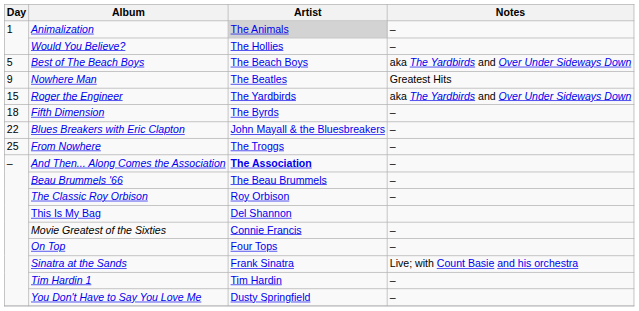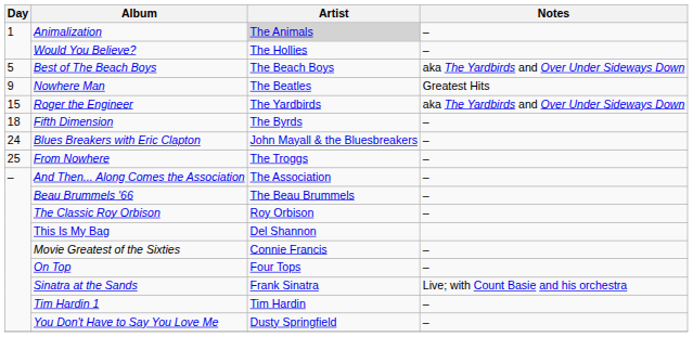Blues Breakers with Eric Clapton | Day: 22 -> 24
And Then... Along Comes the Association | Artist: bold -> normal
